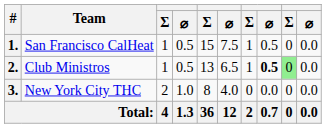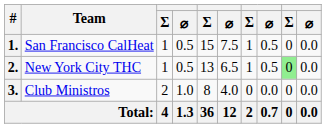2. | Team: Club Ministros -> New York City THC
2. | column 8: bold -> normal
3. | Team: New York City THC -> Club Ministros
